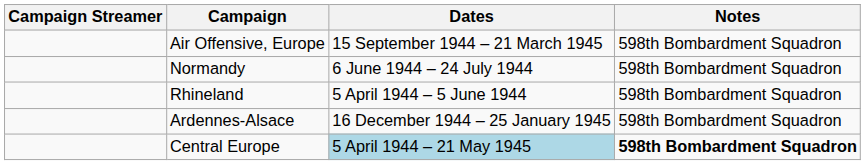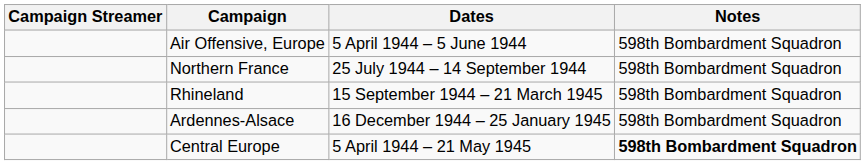Air Offensive, Europe | Dates: 15 September 1944 – 21 March 1945 -> 5 April 1944 – 5 June 1944
- row: Normandy | 6 June 1944 – 24 July 1944 | 598th Bombardment Squadron
+ row: Northern France | 25 July 1944 – 14 September 1944 | 598th Bombardment Squadron
Rhineland | Dates: 5 April 1944 – 5 June 1944 -> 15 September 1944 – 21 March 1945
Central Europe | Dates: lightblue background -> no background
